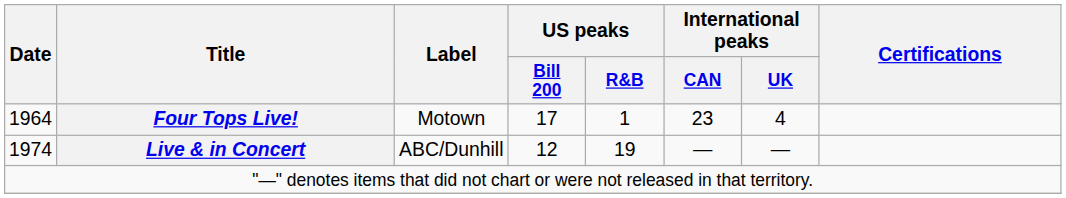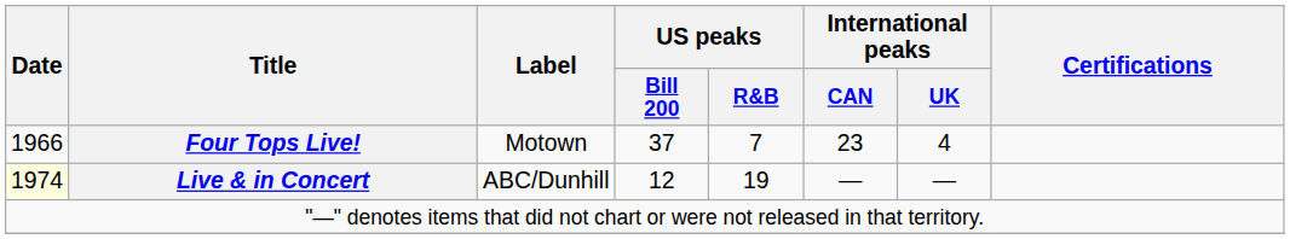Four Tops Live! | Date: 1964 -> 1966
Four Tops Live! | US peaks / Bill 200: 17 -> 37
Four Tops Live! | US peaks / R&B: 1 -> 7
Live & in Concert | Date: no background -> lightyellow background
